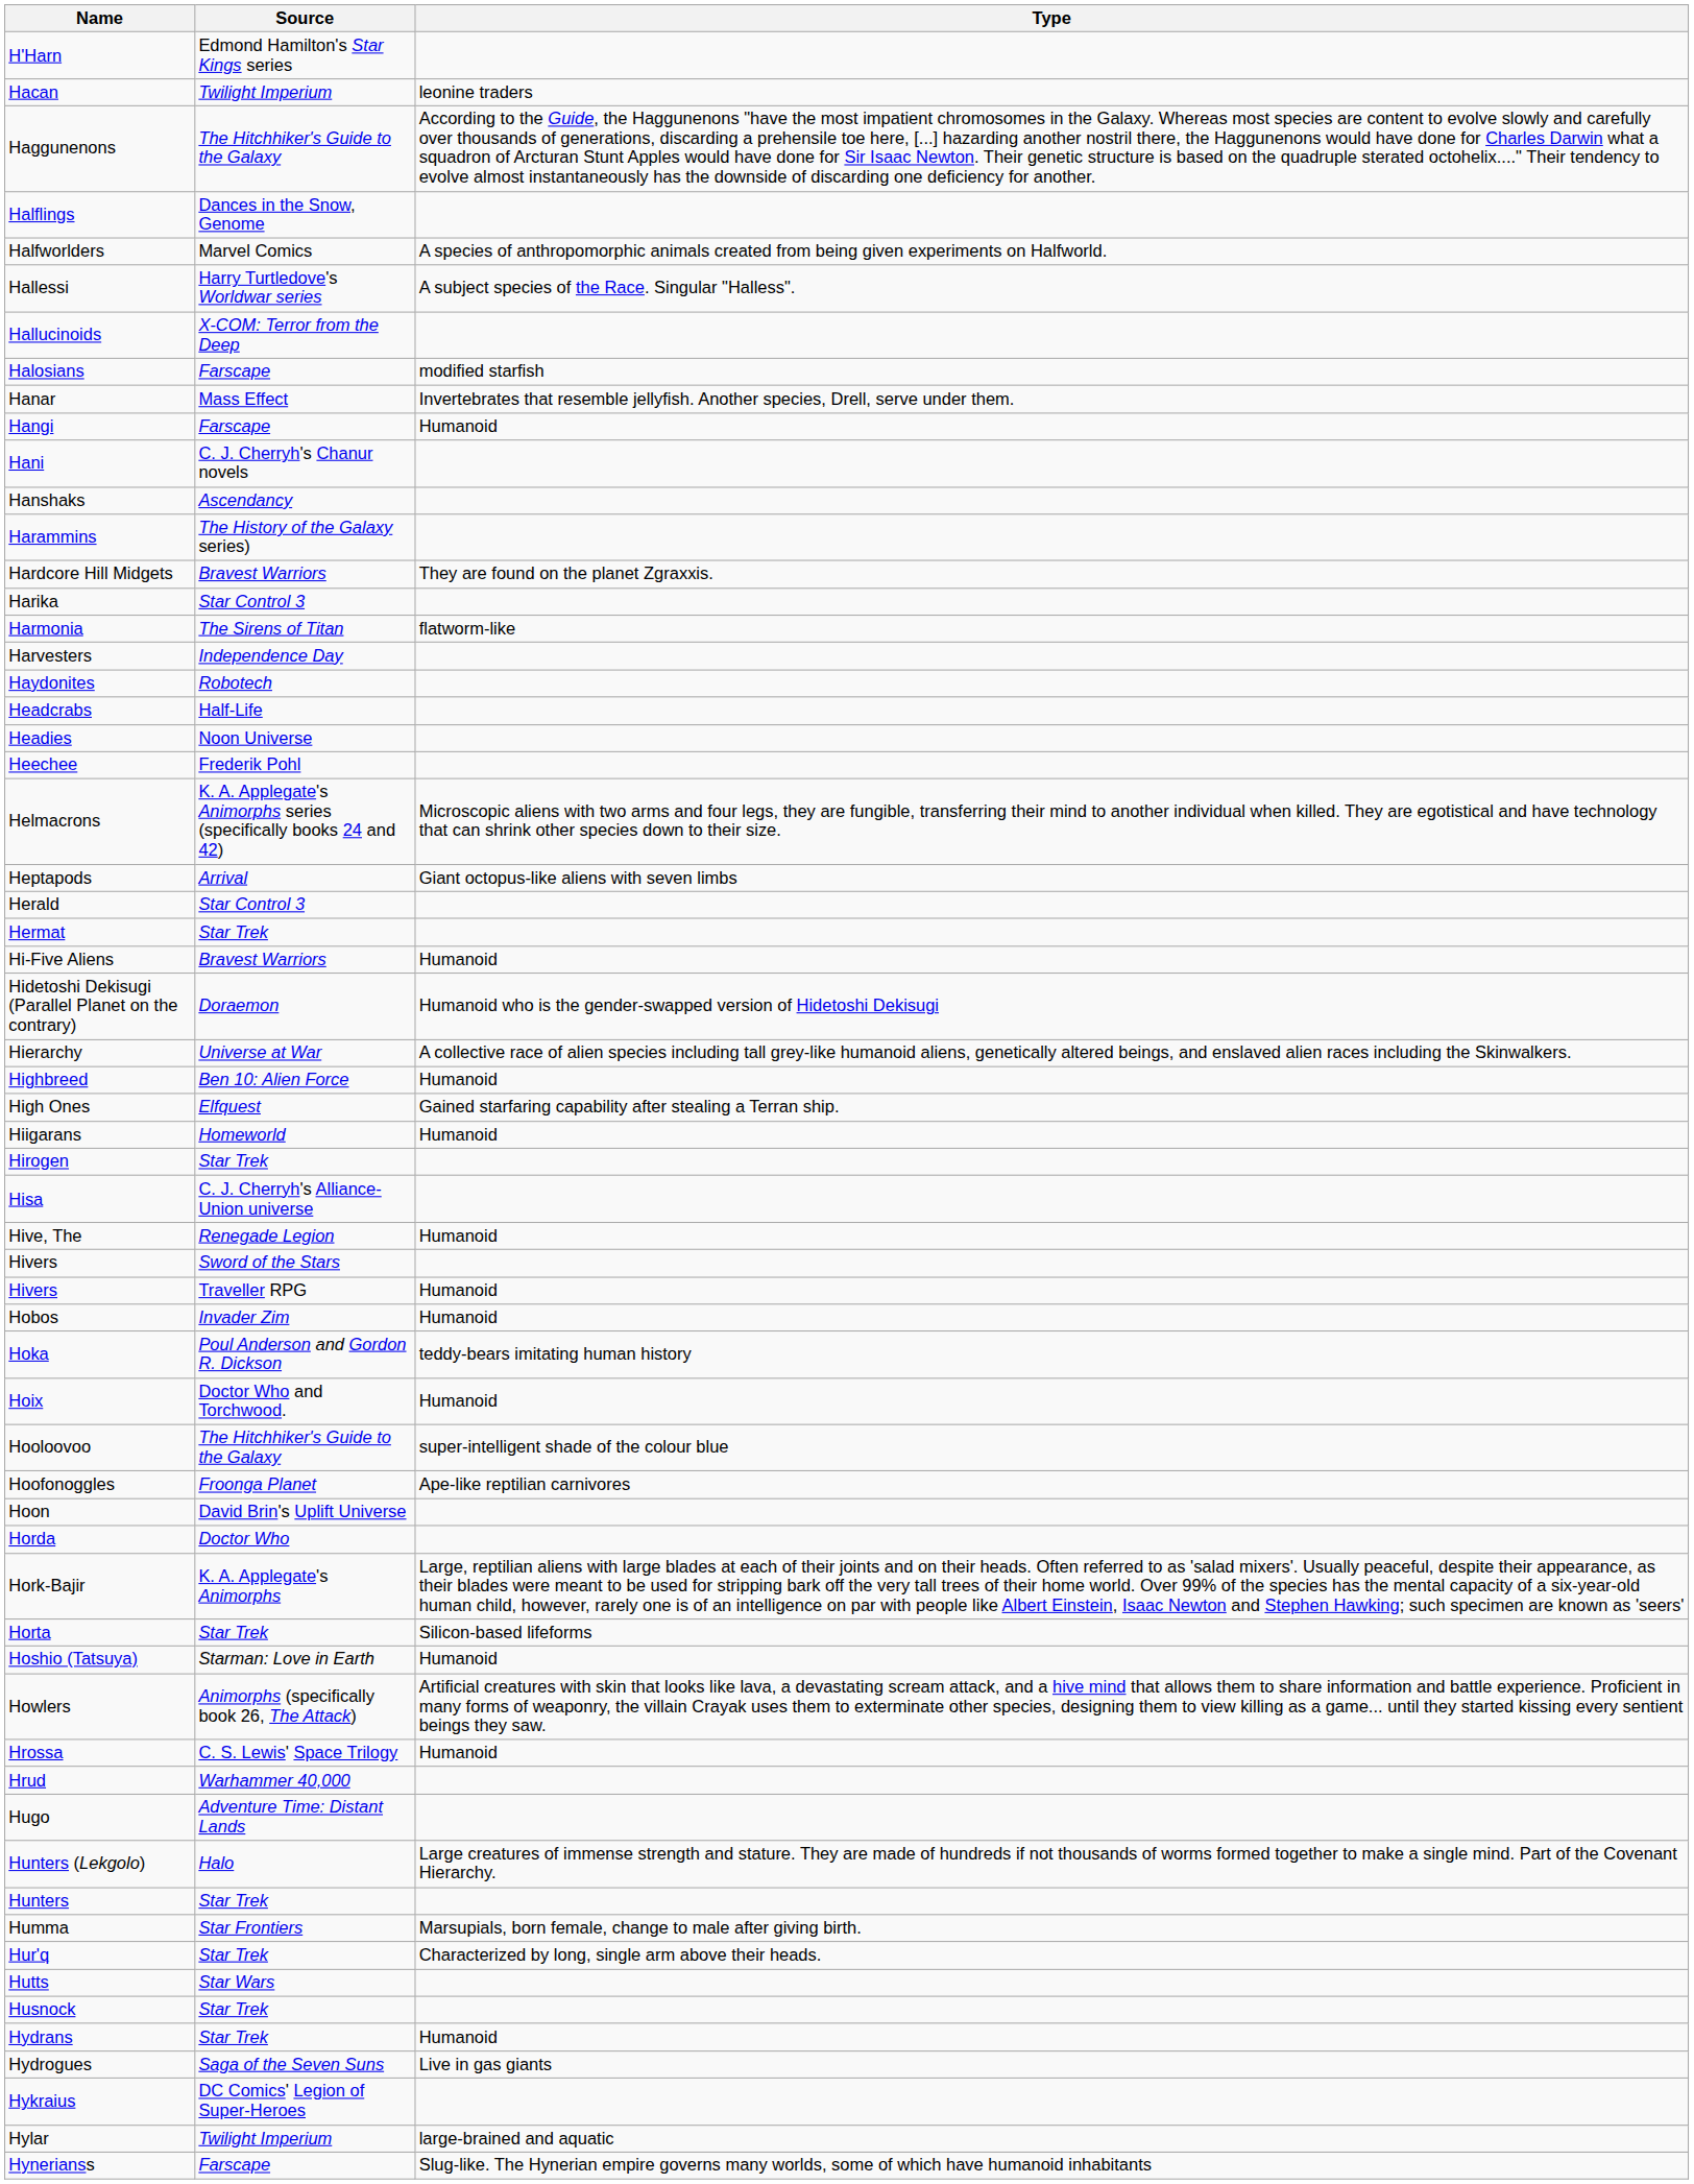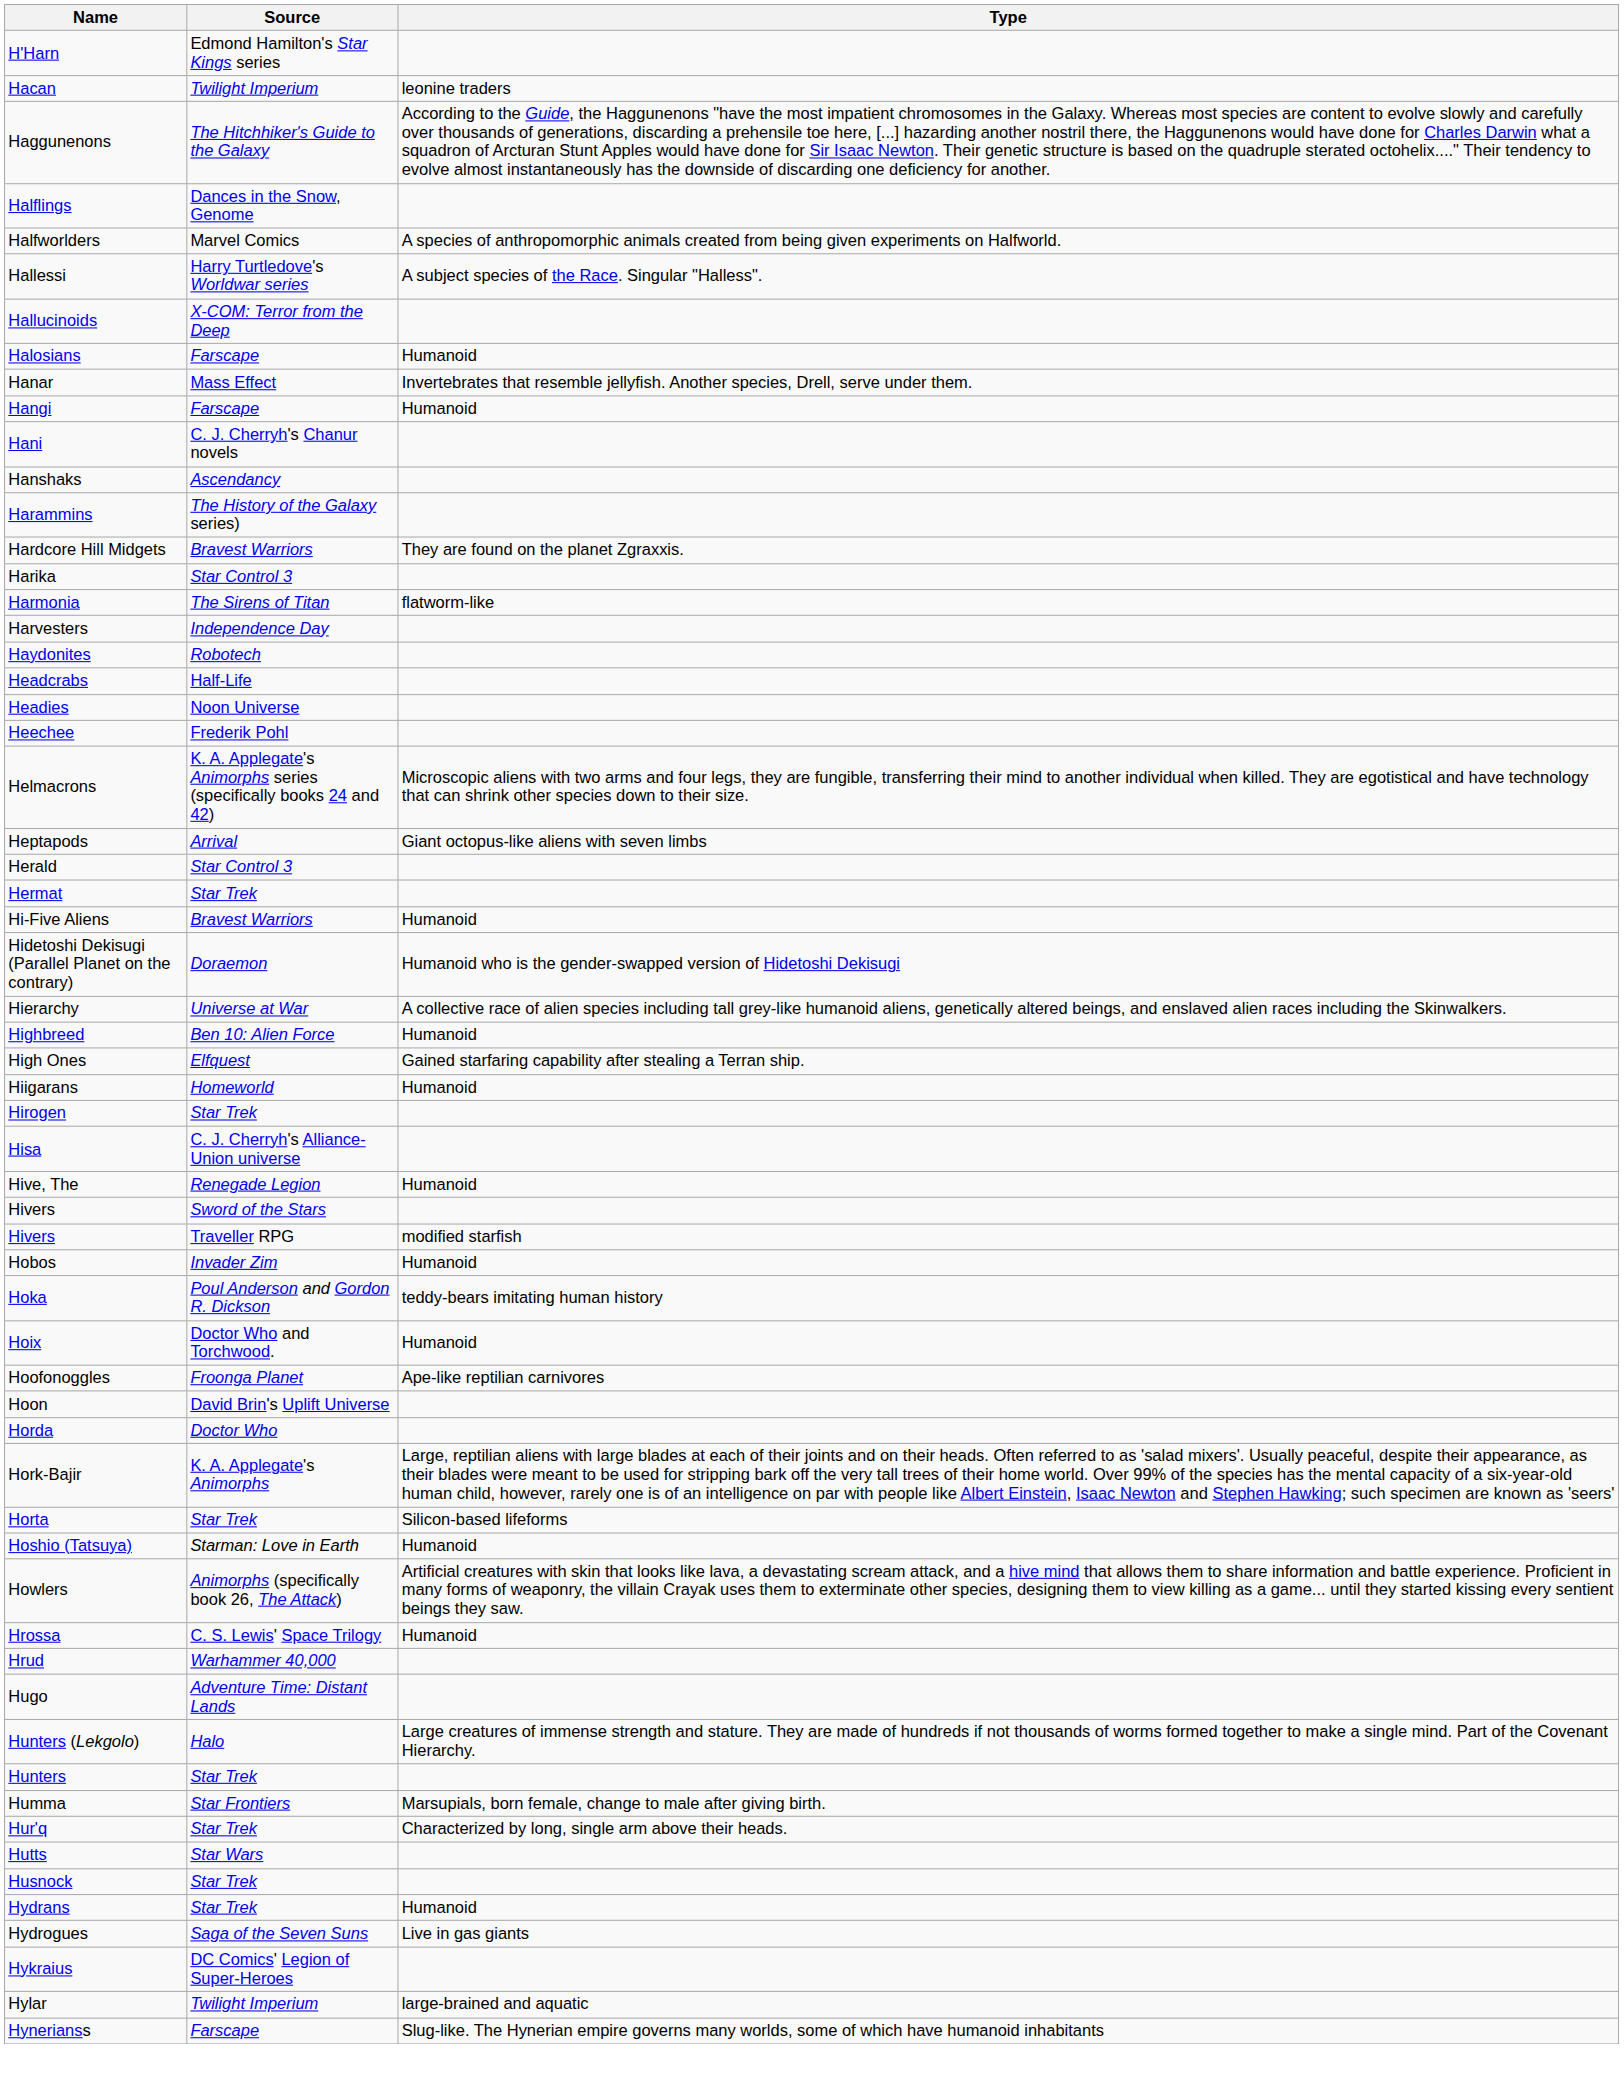Halosians | Type: modified starfish -> Humanoid
Hivers / Traveller RPG | Type: Humanoid -> modified starfish
- row: Hooloovoo | The Hitchhiker's Guide to the Galaxy | super-intelligent shade of the colour blue
